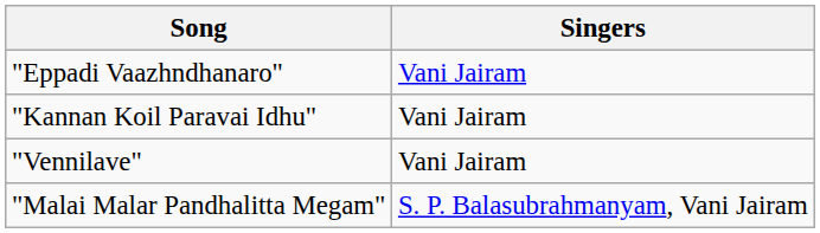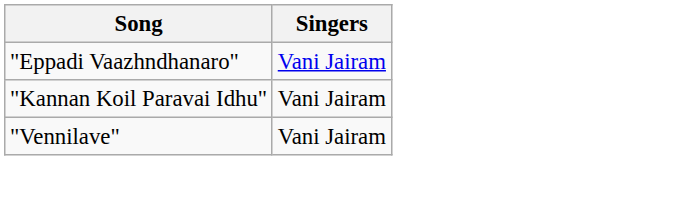- row: "Malai Malar Pandhalitta Megam" | S. P. Balasubrahmanyam, Vani Jairam
